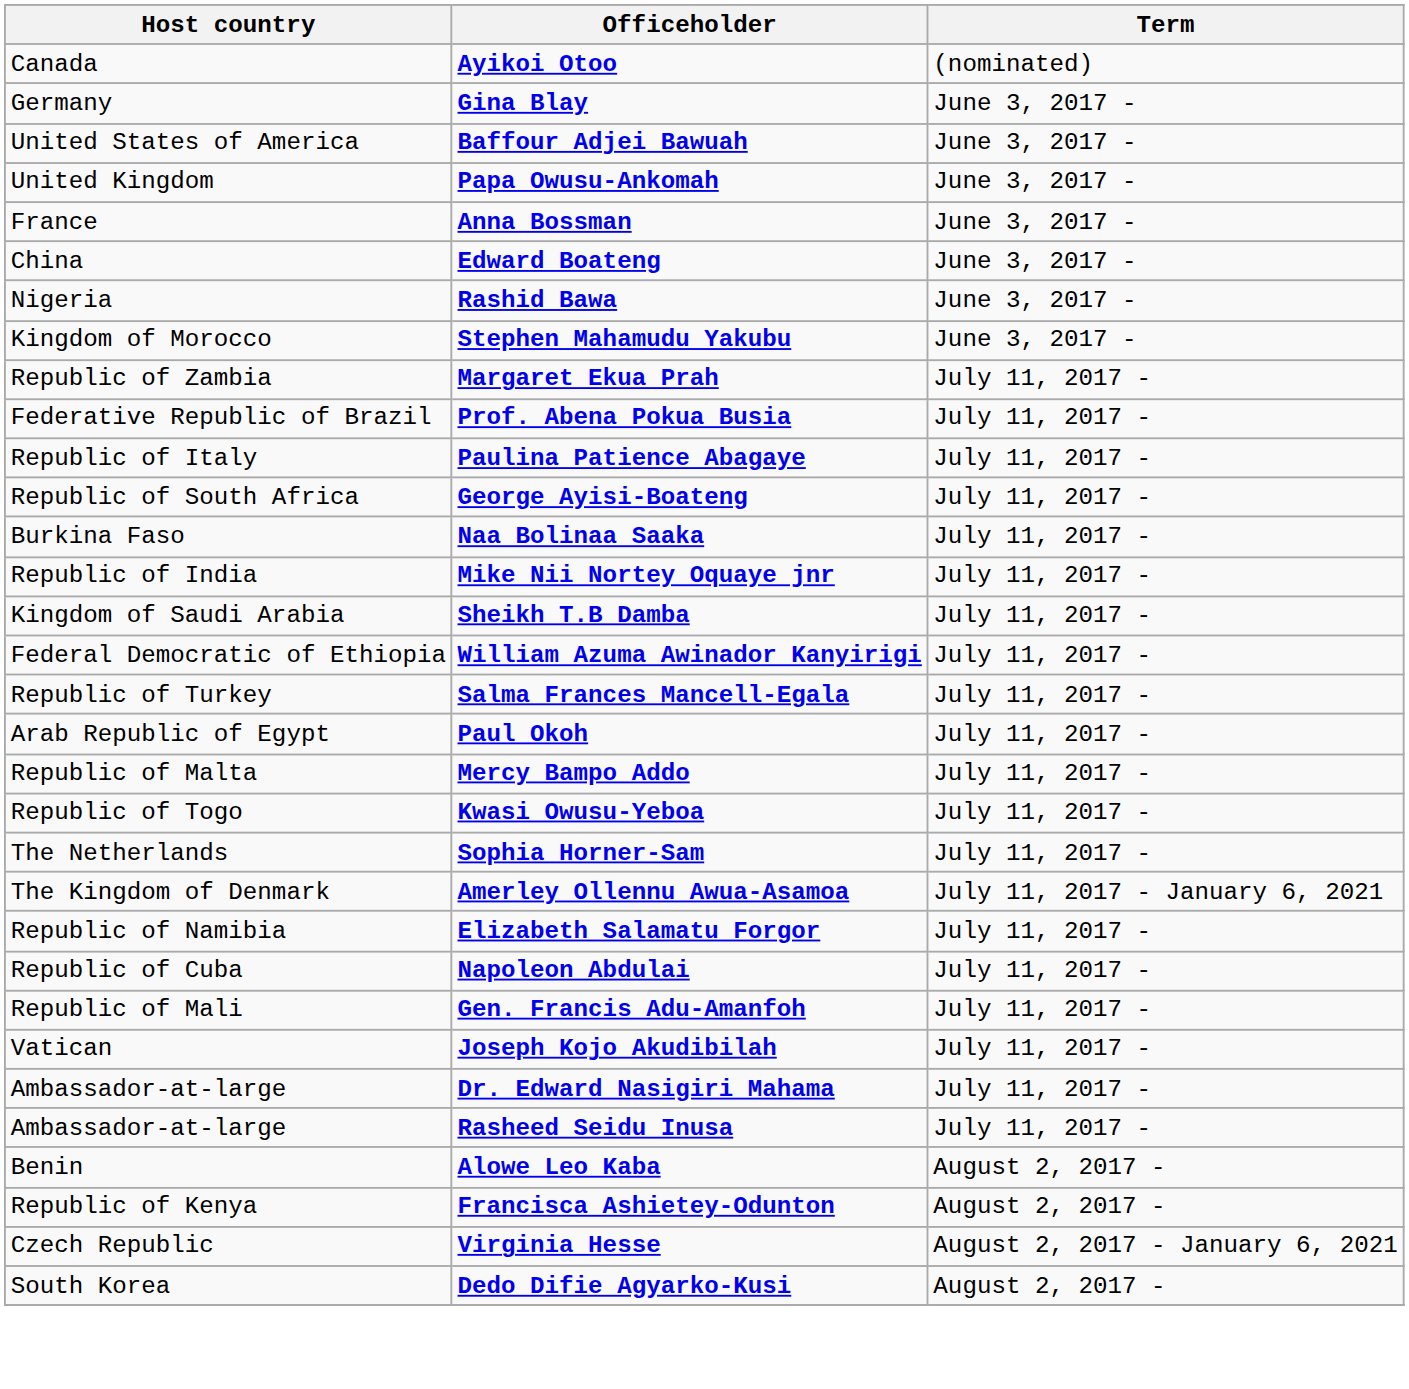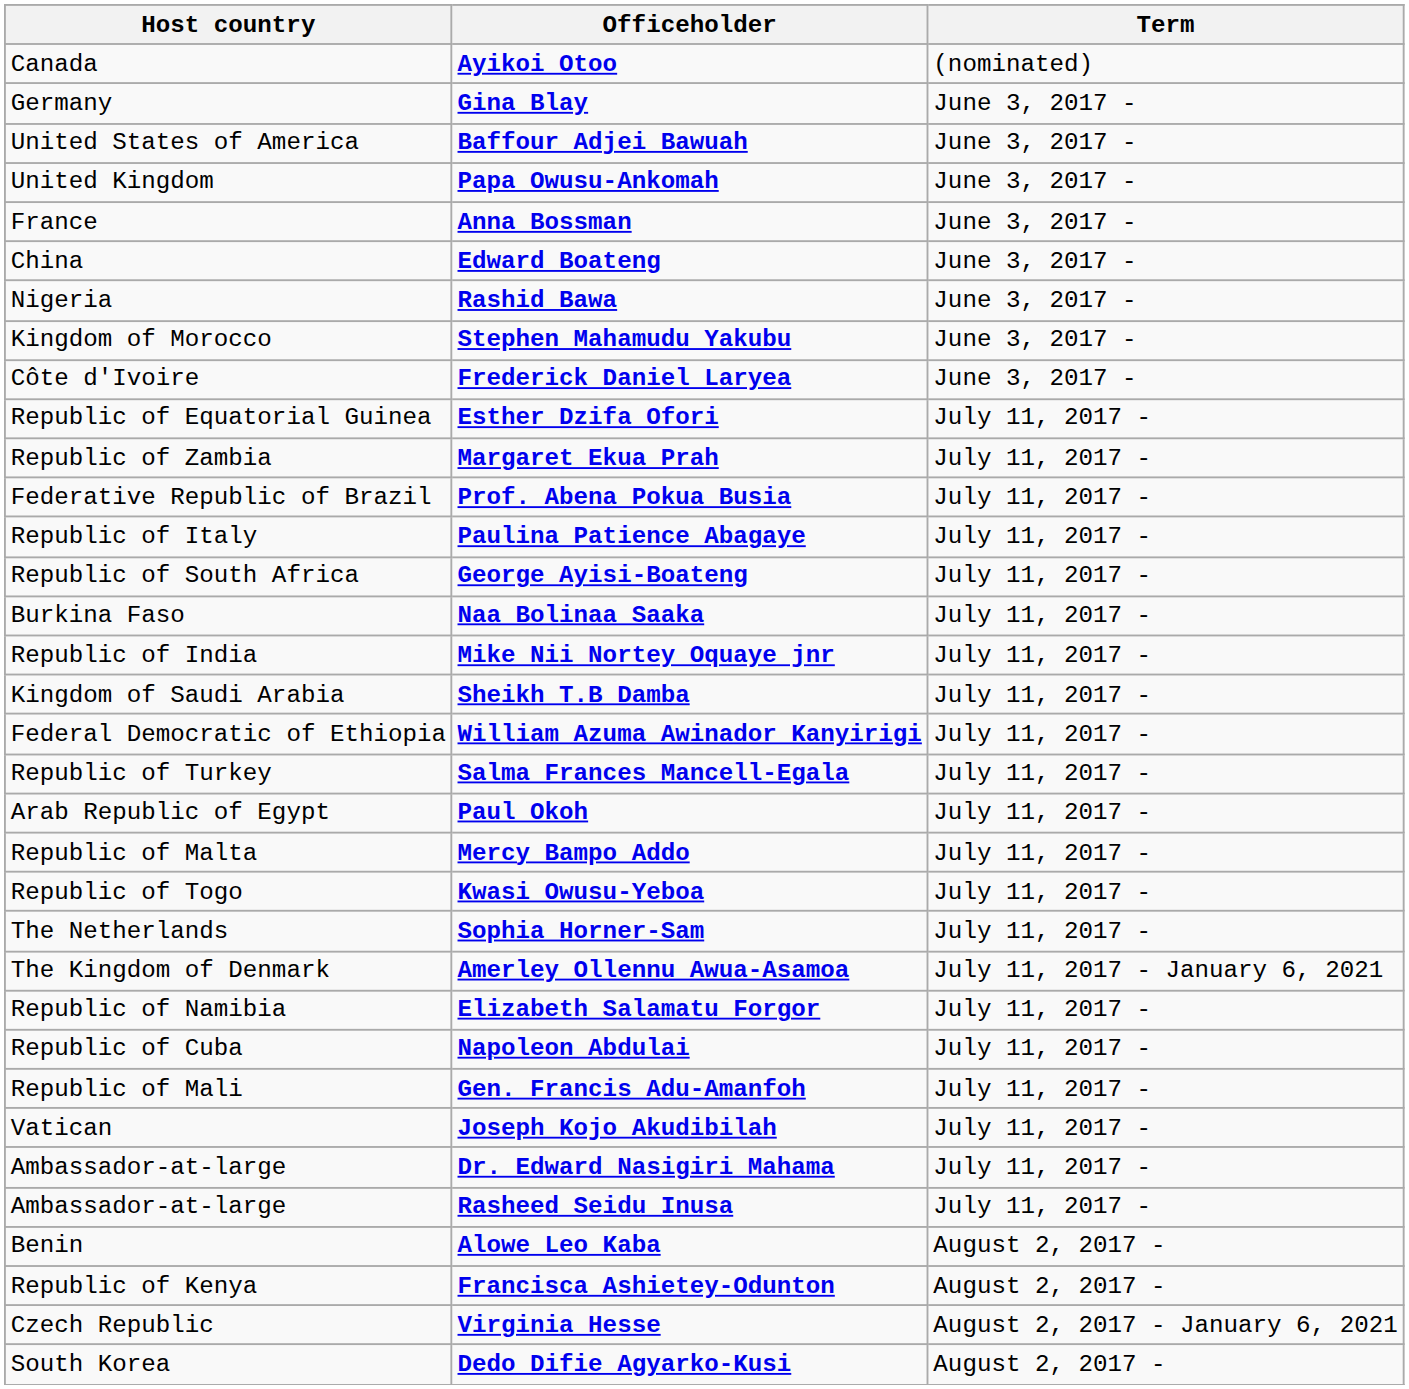+ row: Côte d'Ivoire | Frederick Daniel Laryea | June 3, 2017 -
+ row: Republic of Equatorial Guinea | Esther Dzifa Ofori | July 11, 2017 -
